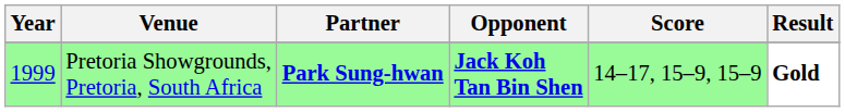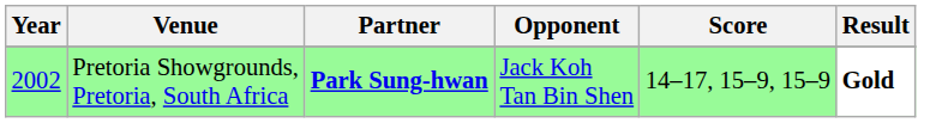Pretoria Showgrounds, Pretoria, South Africa | Year: 1999 -> 2002
Pretoria Showgrounds, Pretoria, South Africa | Opponent: bold -> normal
